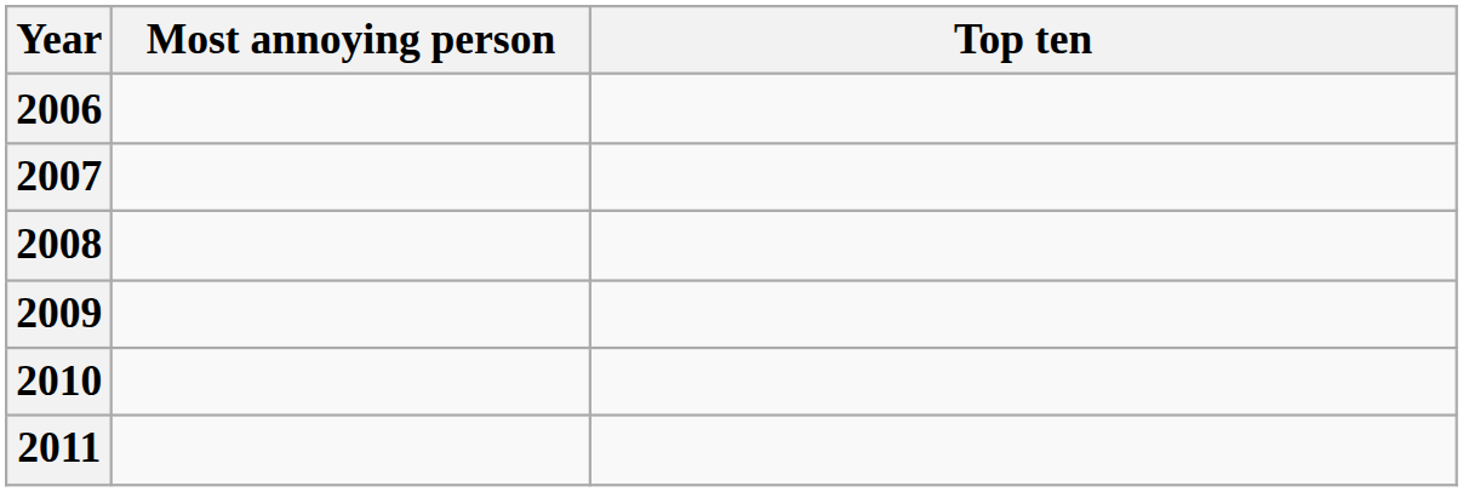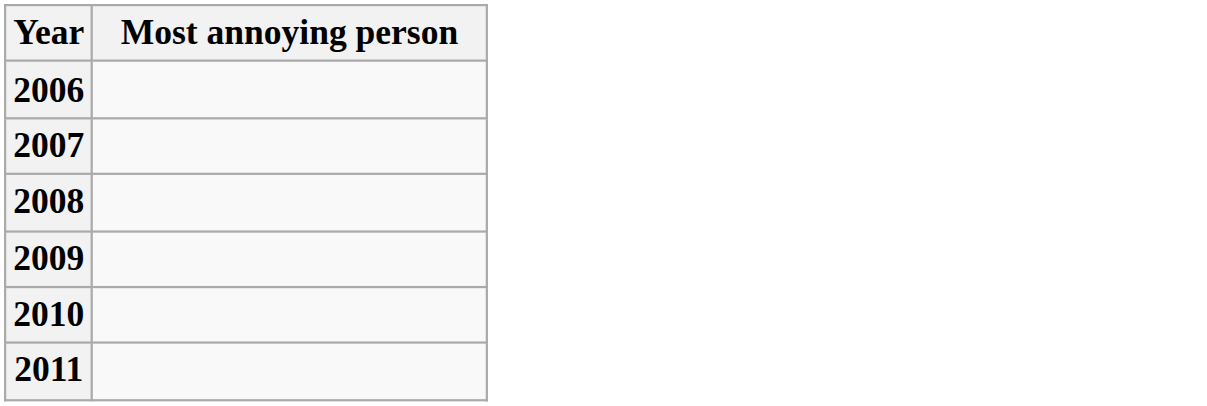- column: Top ten
